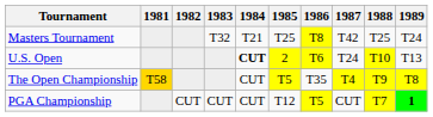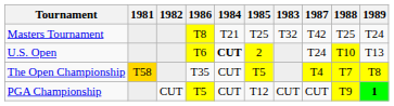columns swapped: 1983 <-> 1986
The Open Championship | 1988: T9 -> T7
PGA Championship | 1988: T7 -> T9
